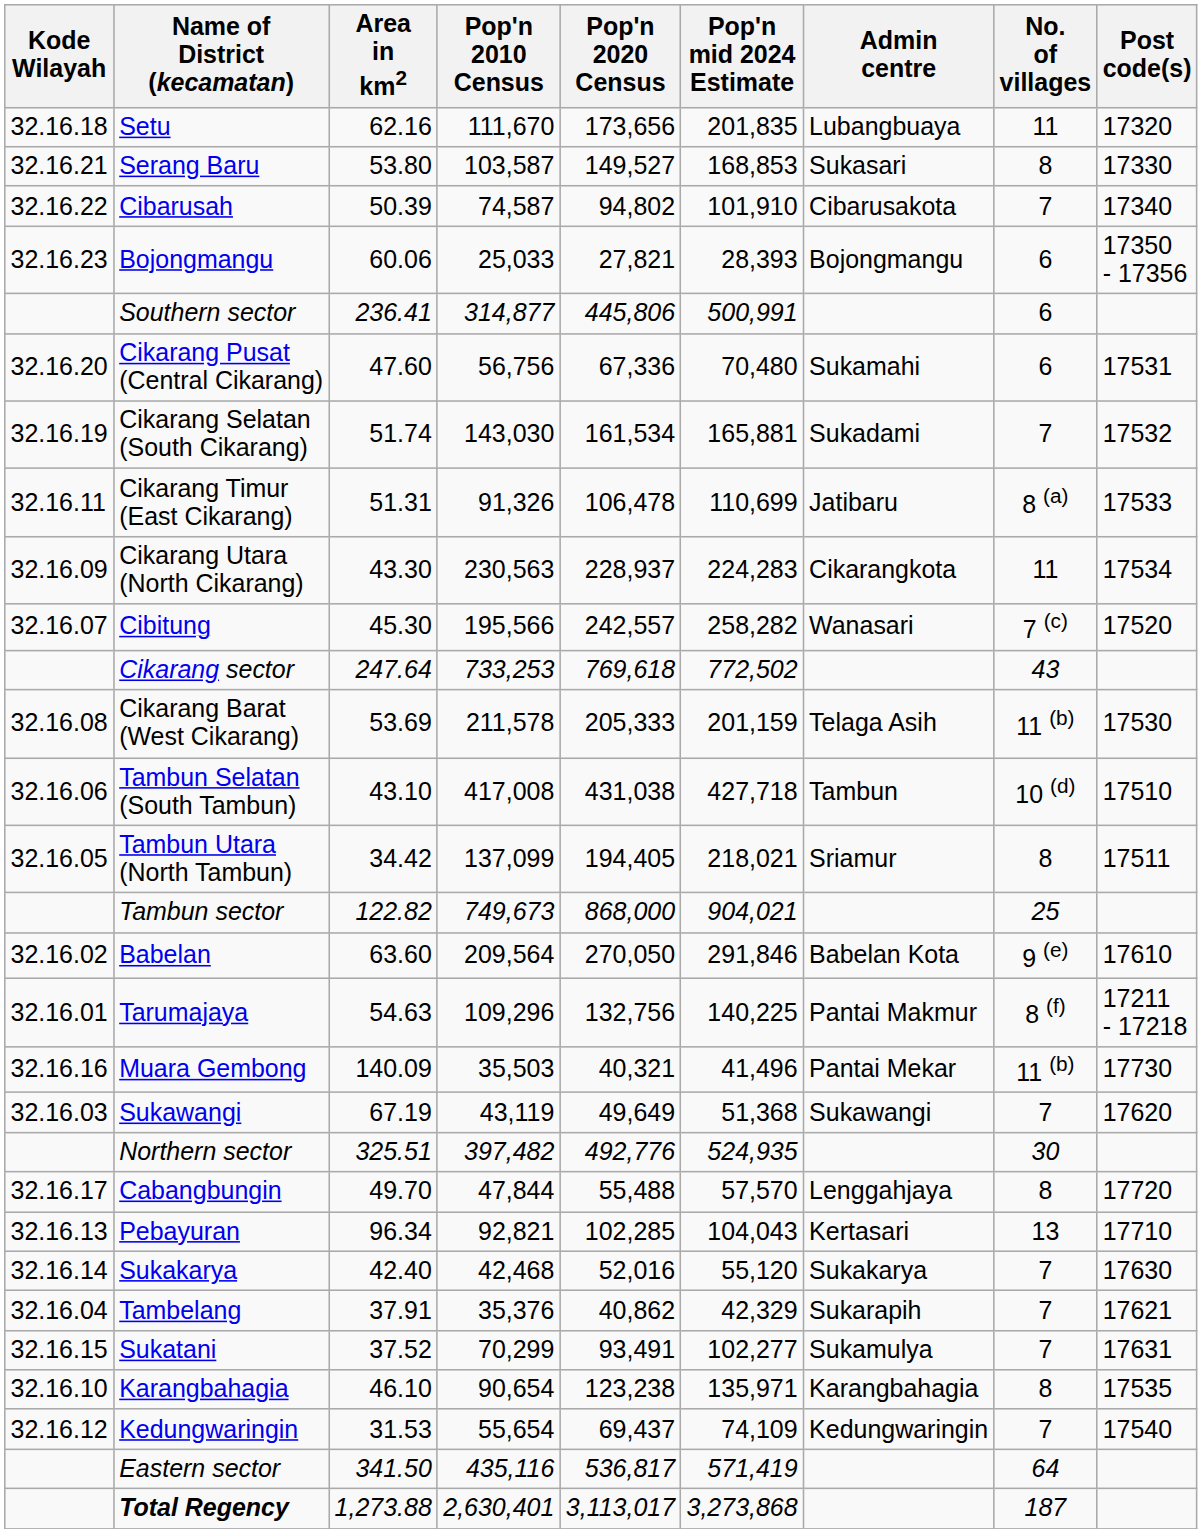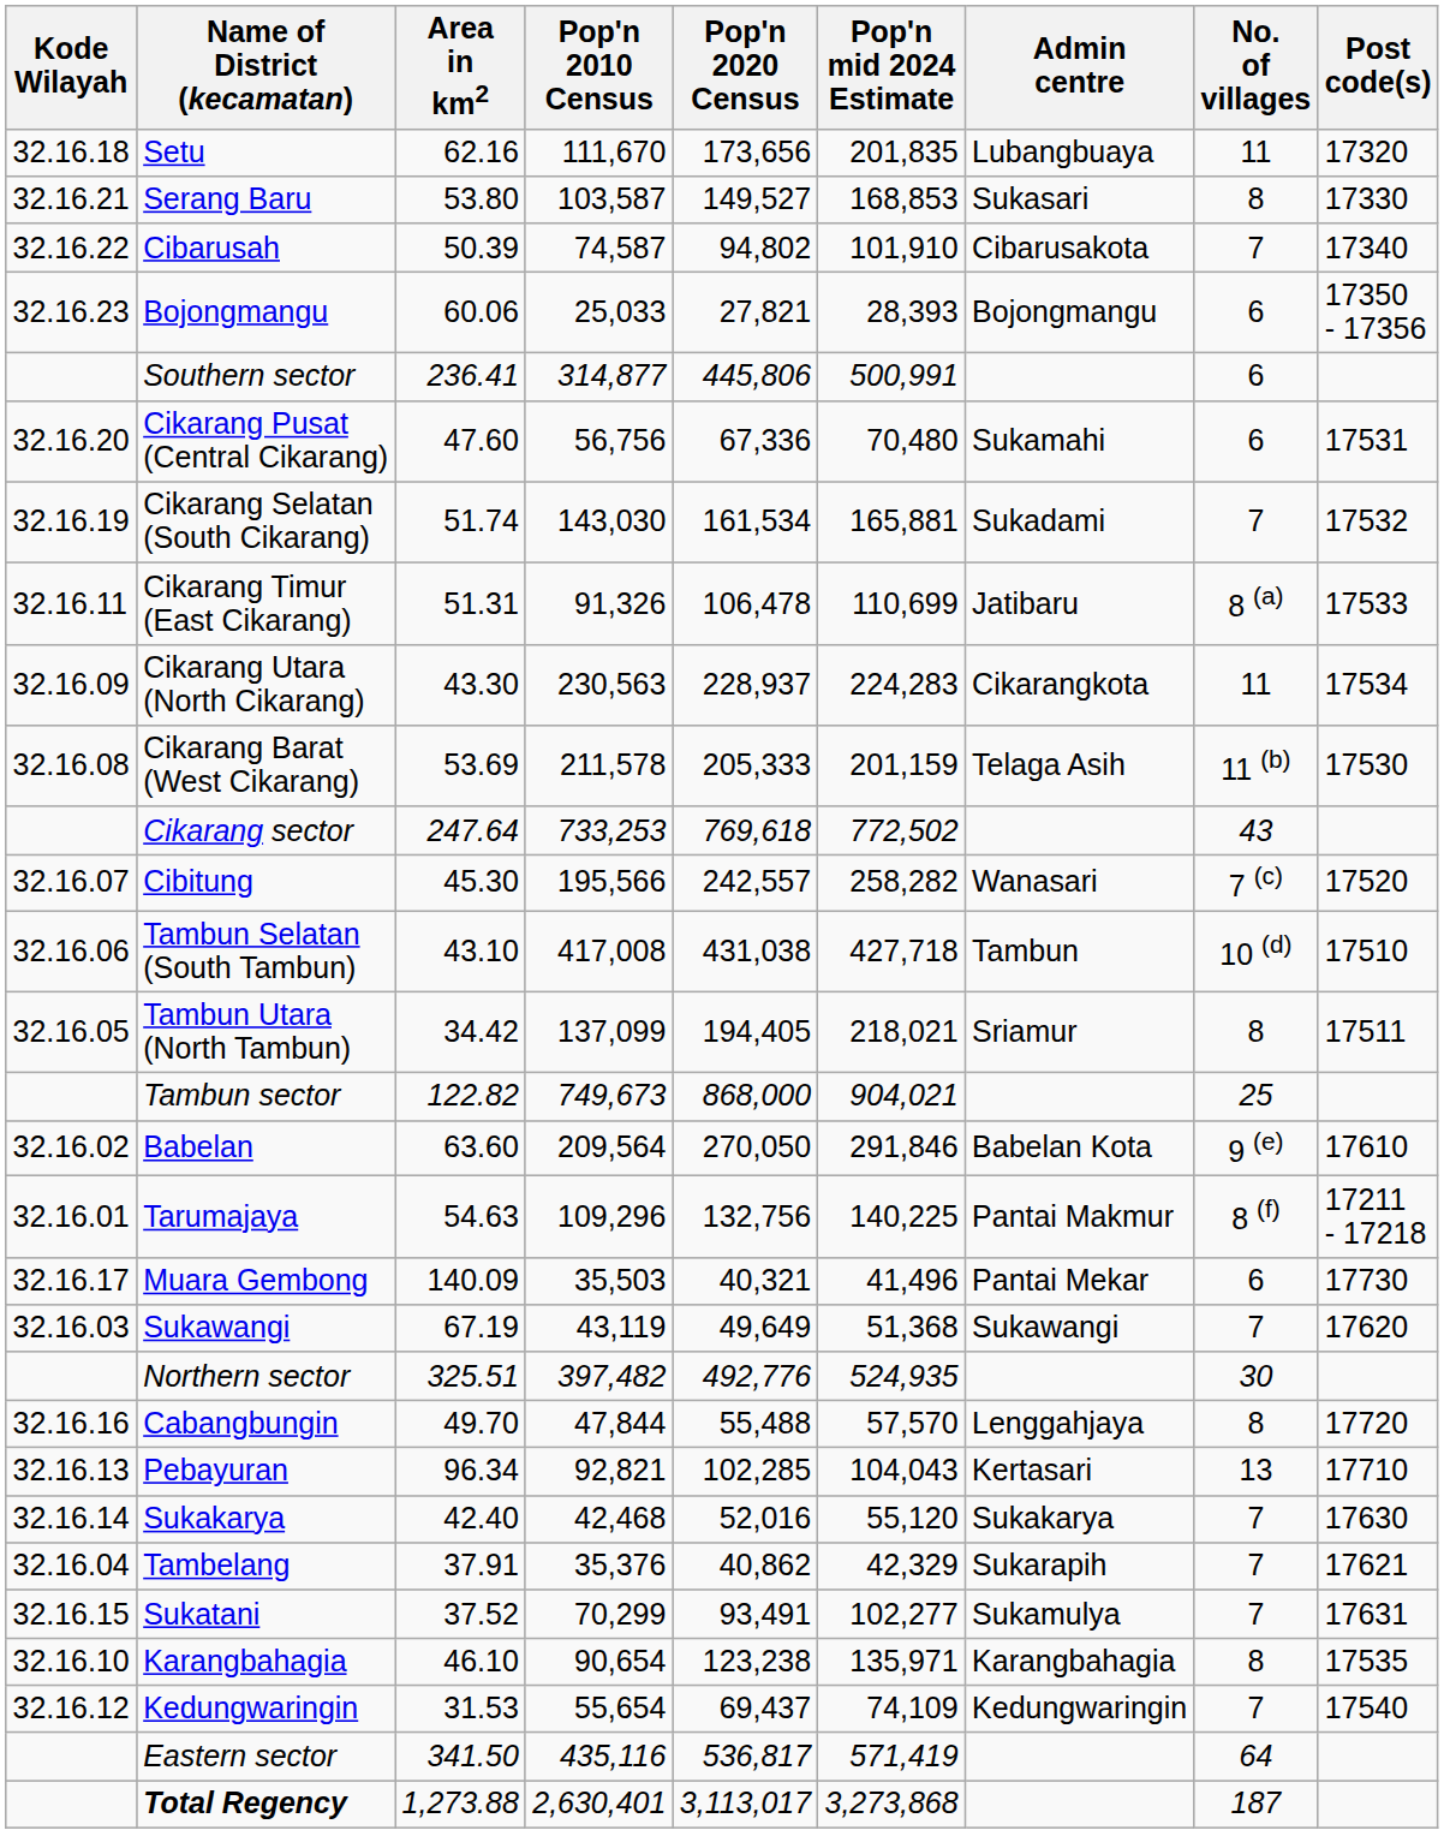rows swapped: Cikarang Barat (West Cikarang) <-> Cibitung
Muara Gembong | Kode Wilayah: 32.16.16 -> 32.16.17
Muara Gembong | No. of villages: 11 (b) -> 6
Cabangbungin | Kode Wilayah: 32.16.17 -> 32.16.16
